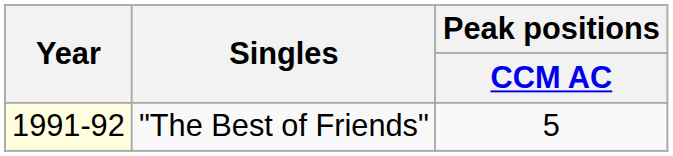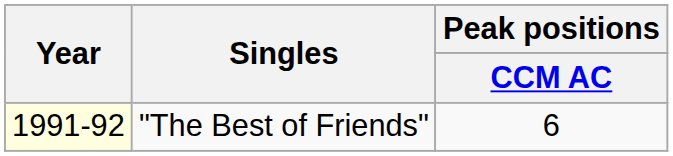"The Best of Friends" | Peak positions / CCM AC: 5 -> 6
